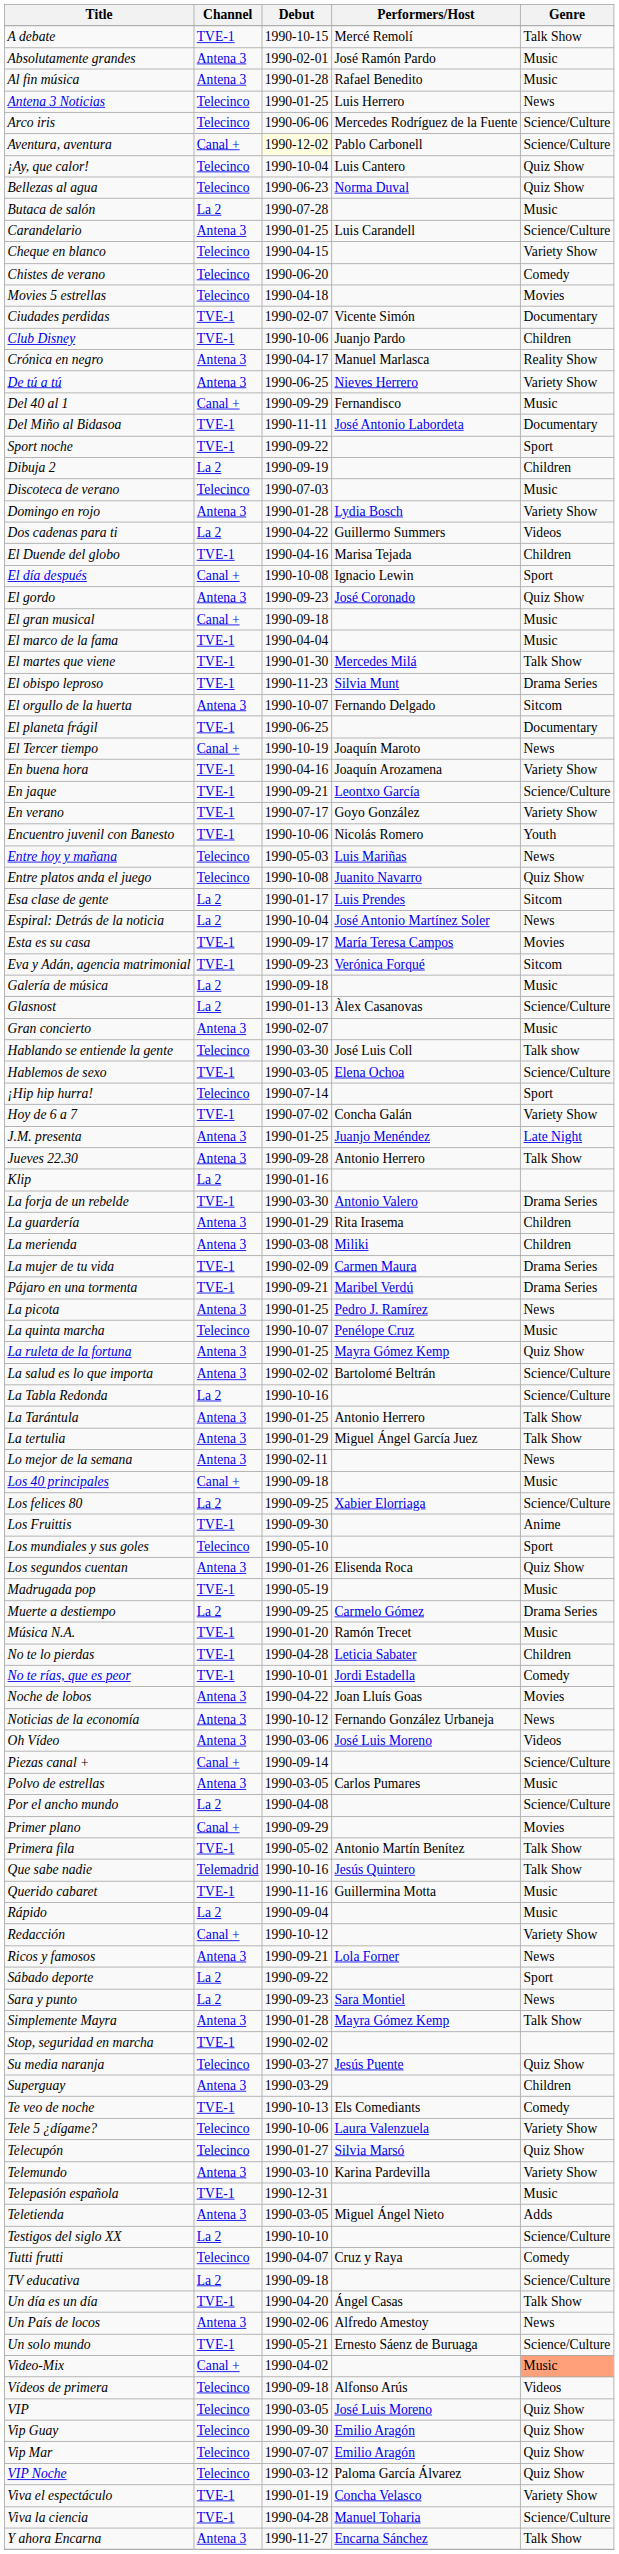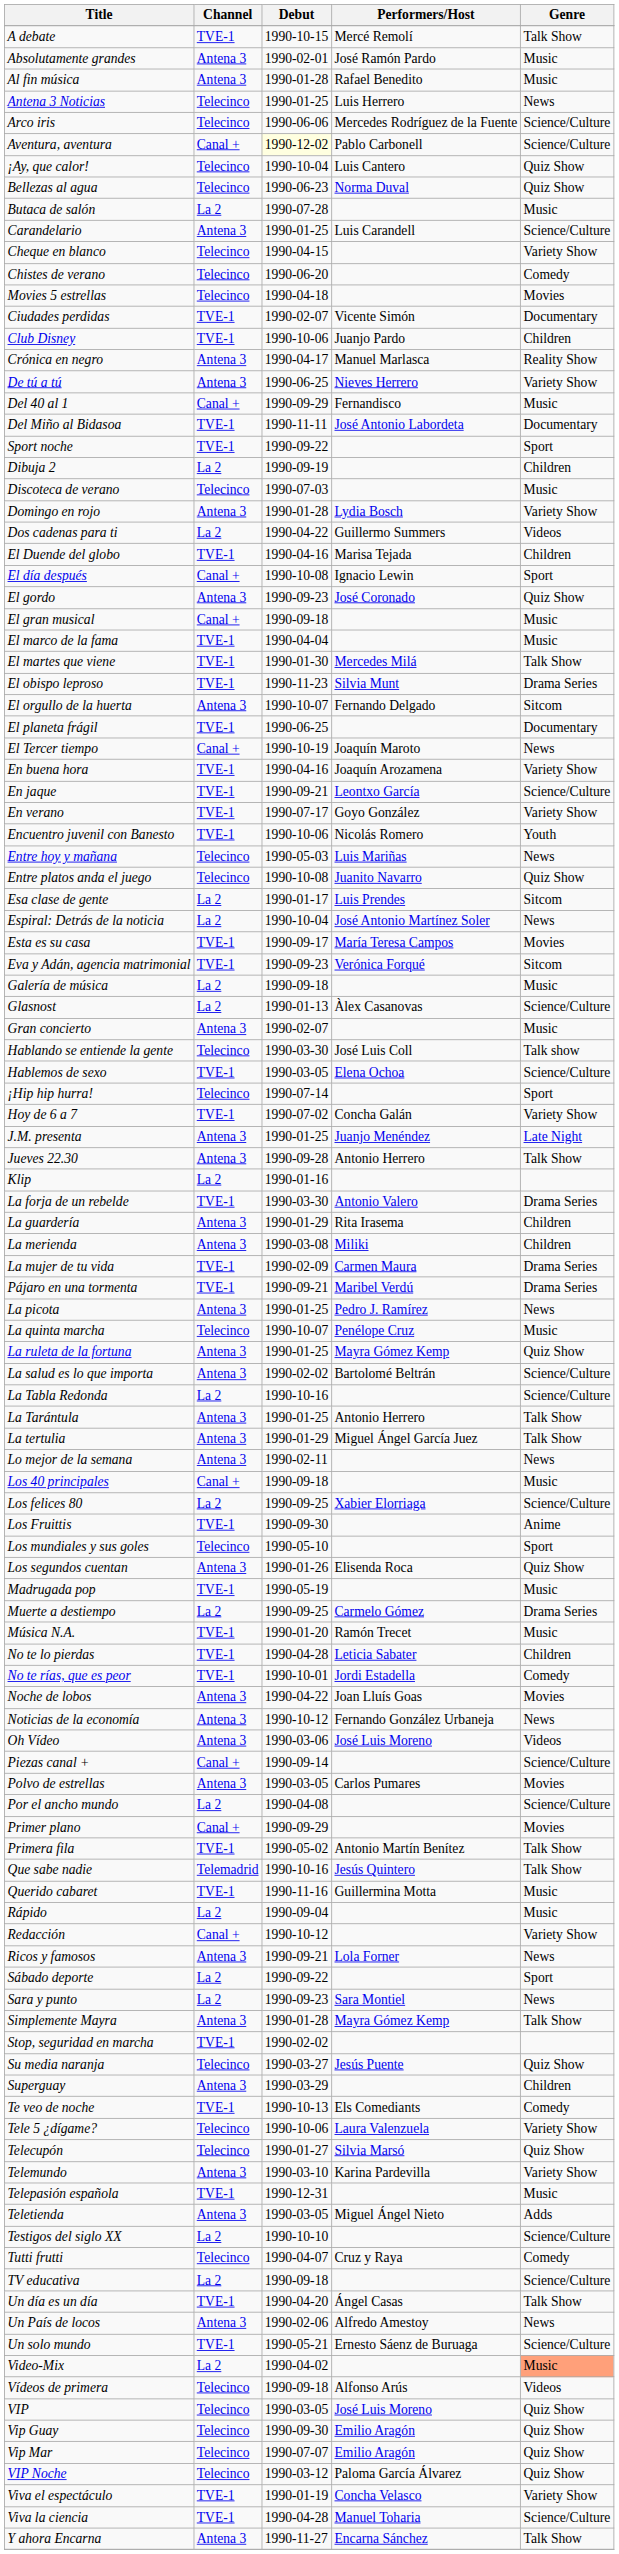Polvo de estrellas | Genre: Music -> Movies
Video-Mix | Channel: Canal + -> La 2
